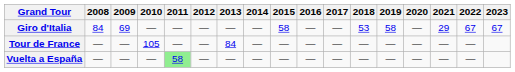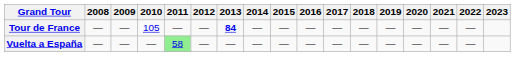- row: Giro d'Italia | 84 | 69 | — | — | — | — | — | 58 | — | — | 53 | 58 | — | 29 | 67 | 67
Tour de France | 2013: normal -> bold
